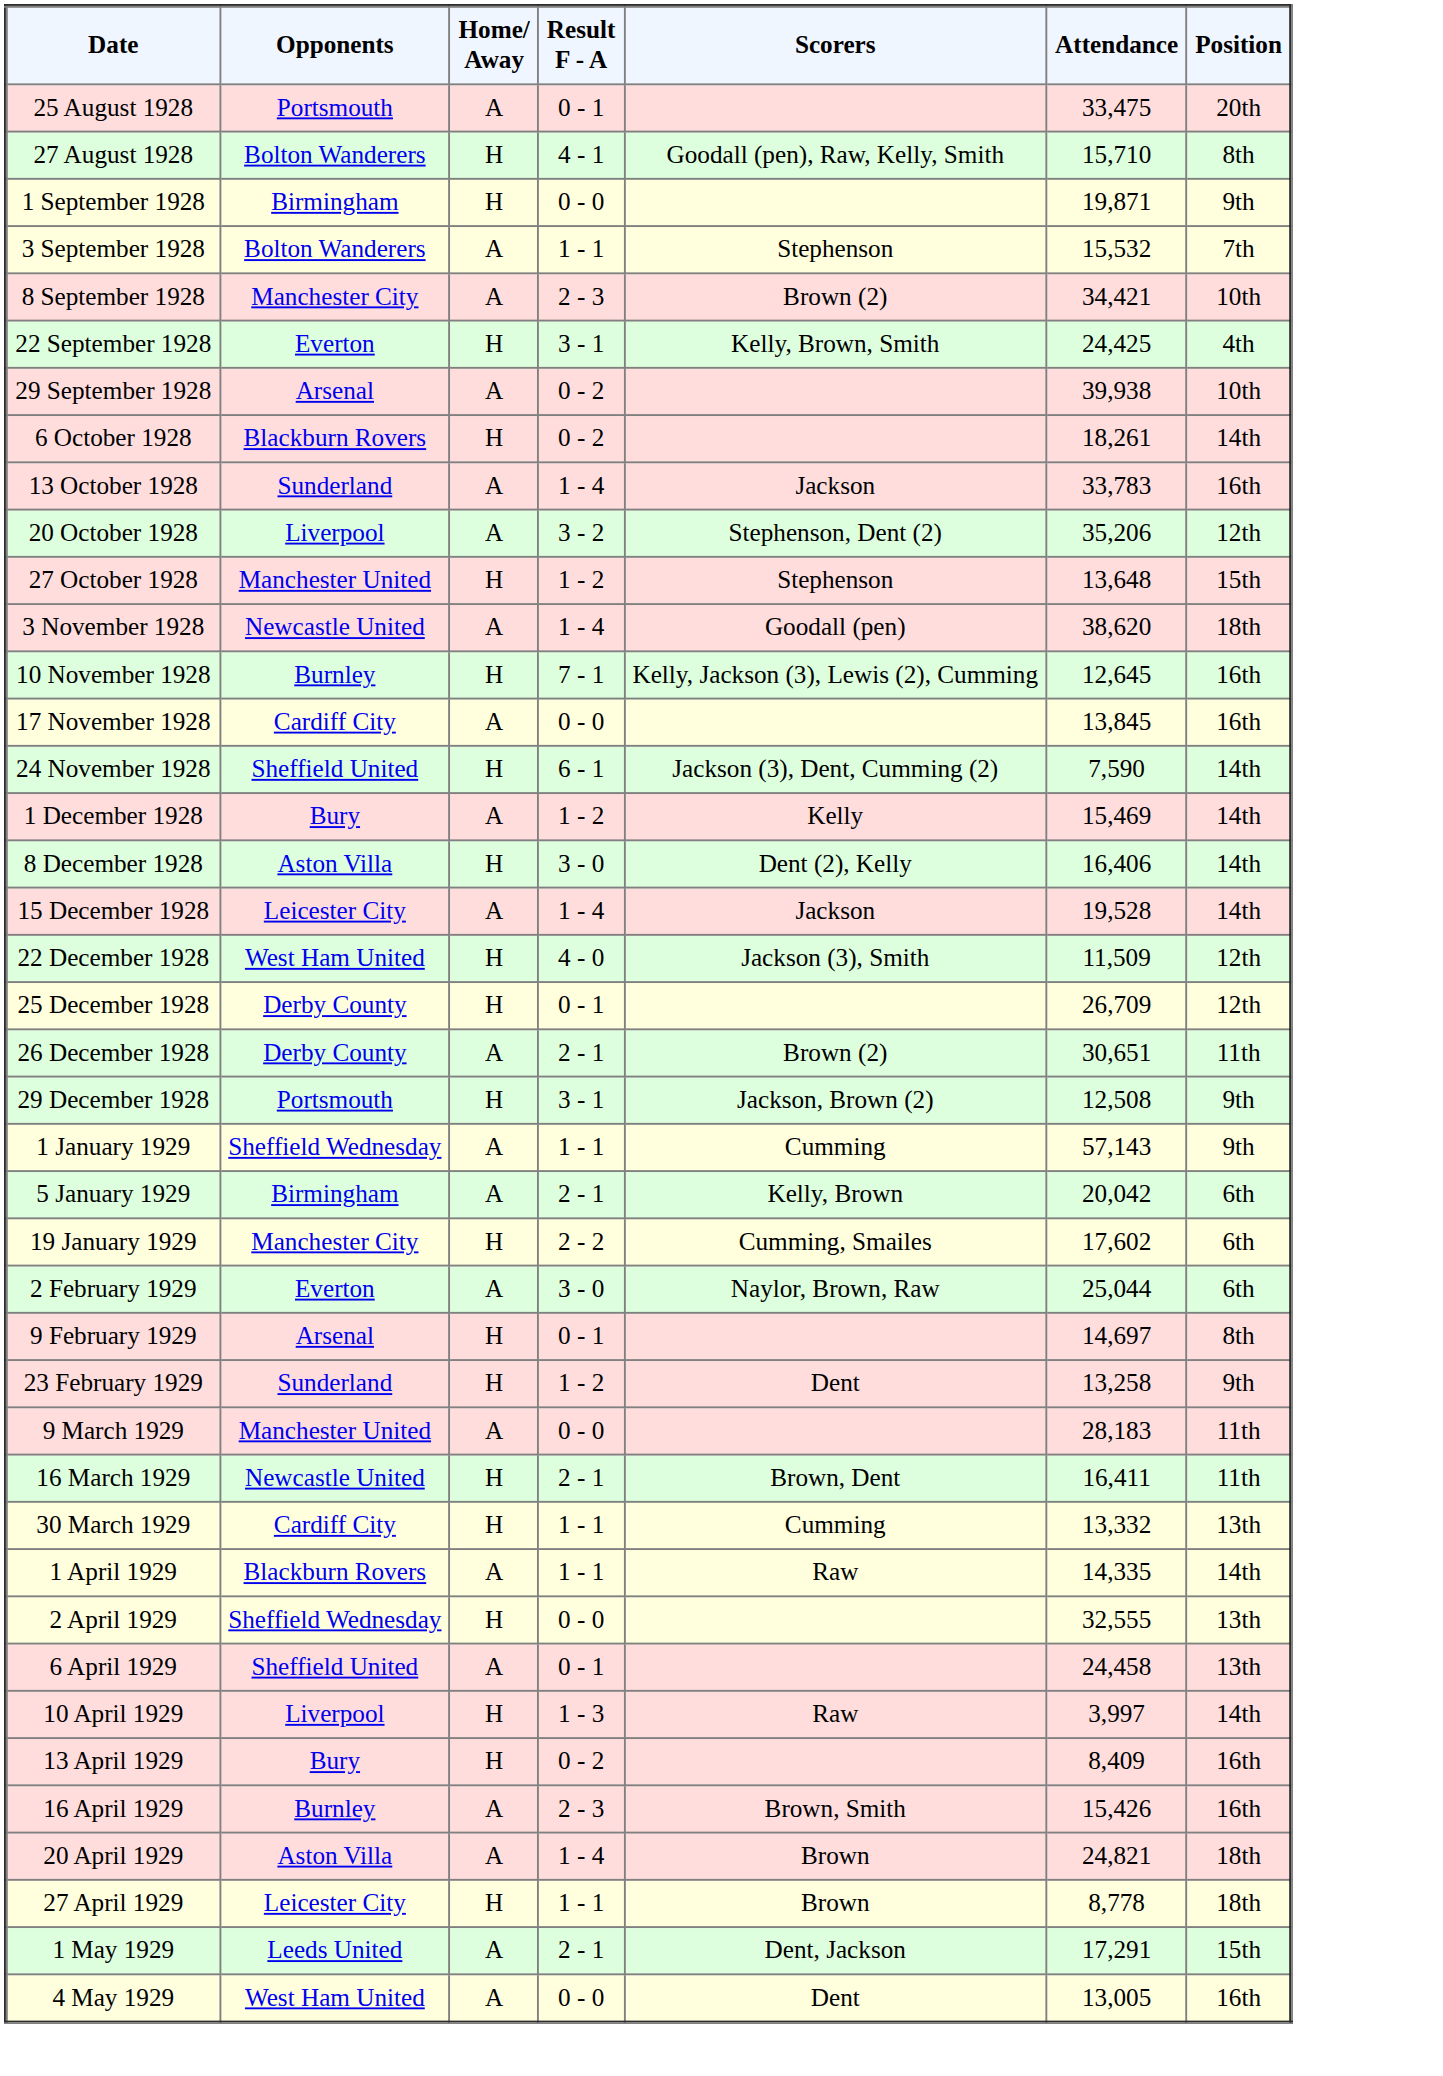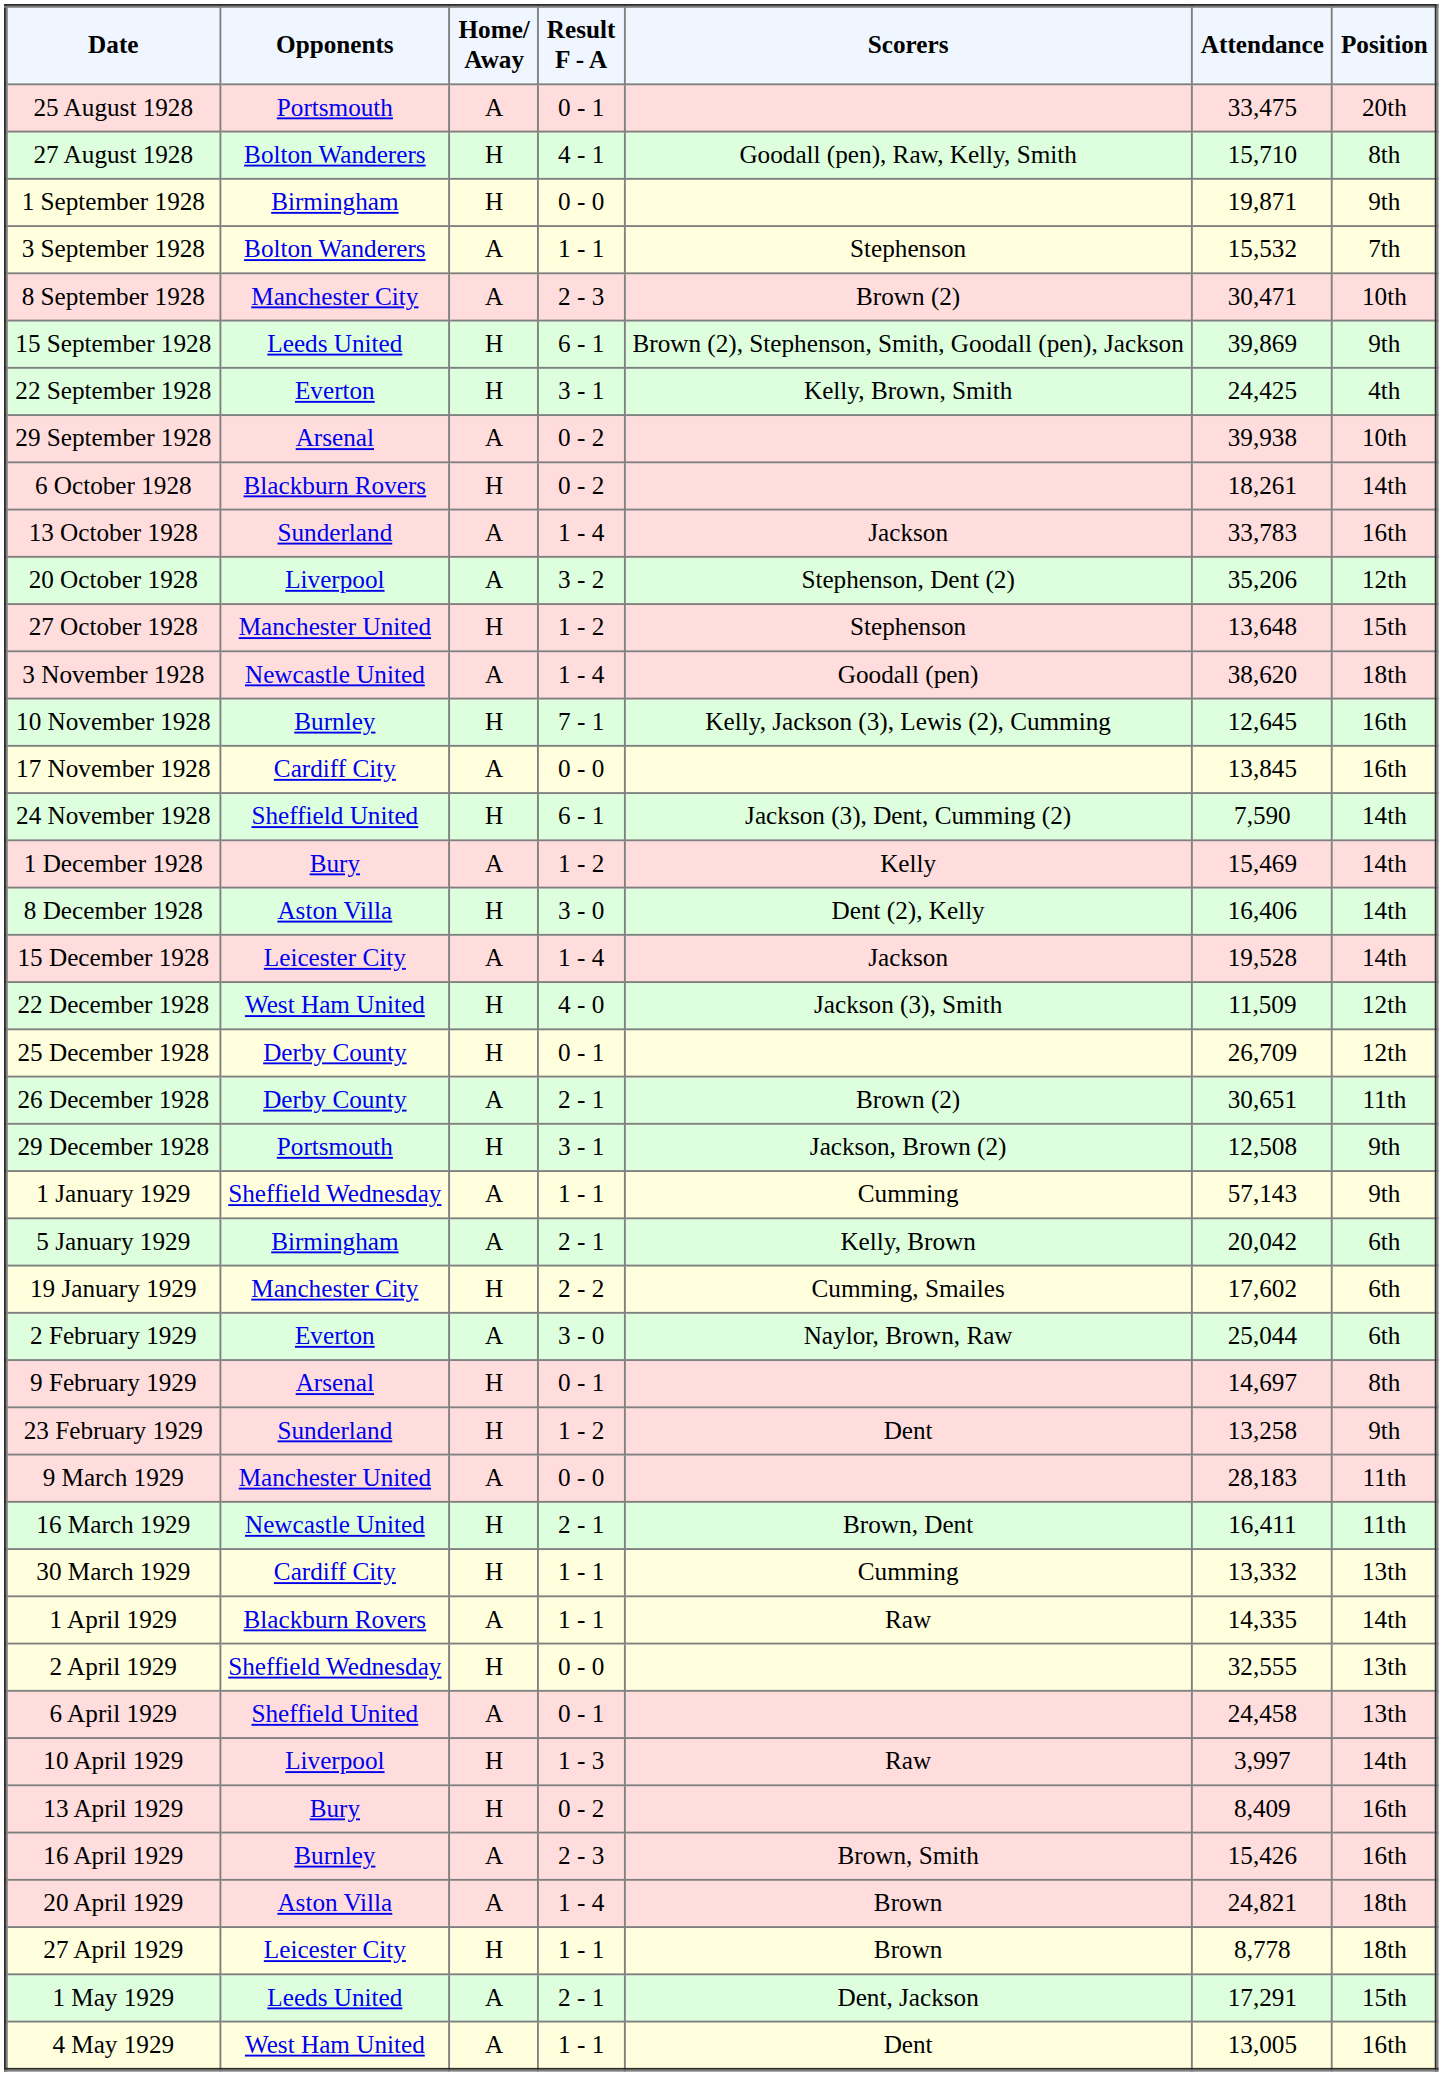8 September 1928 | Attendance: 34,421 -> 30,471
+ row: 15 September 1928 | Leeds United | H | 6 - 1 | Brown (2), Stephenson, Smith, Goodall (pen), Jackson | 39,869 | 9th
4 May 1929 | Result F - A: 0 - 0 -> 1 - 1
